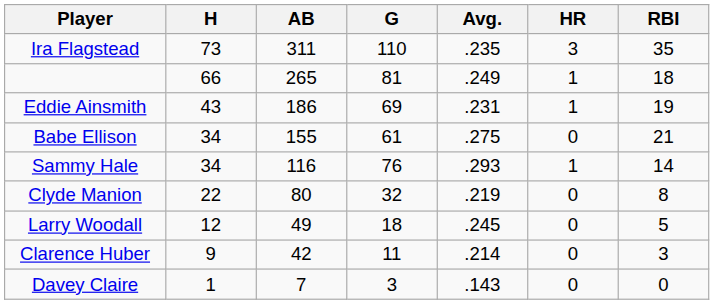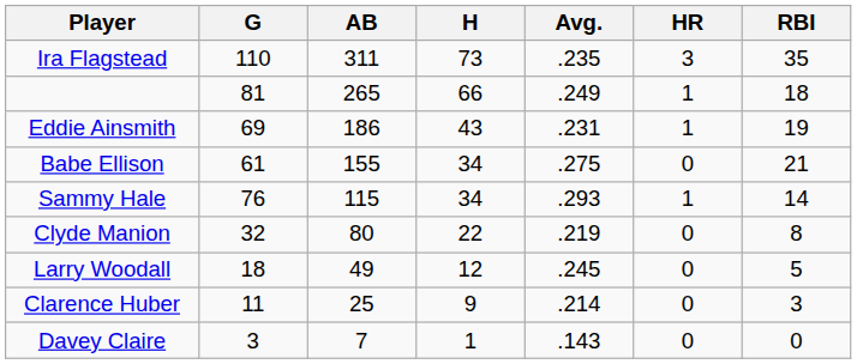columns swapped: G <-> H
Sammy Hale | AB: 116 -> 115
Clarence Huber | AB: 42 -> 25
